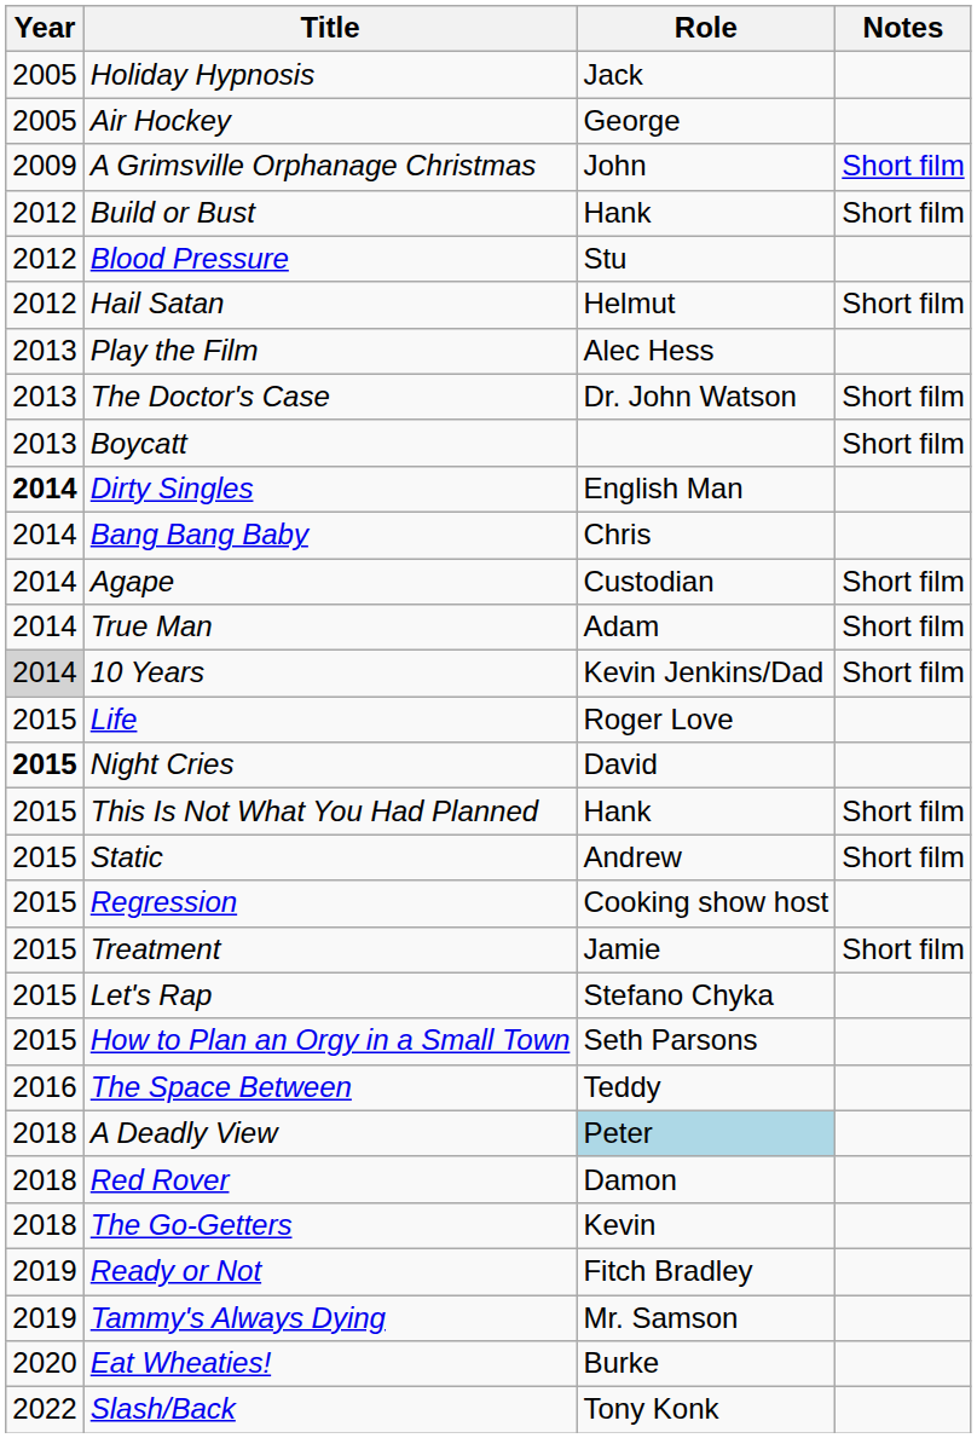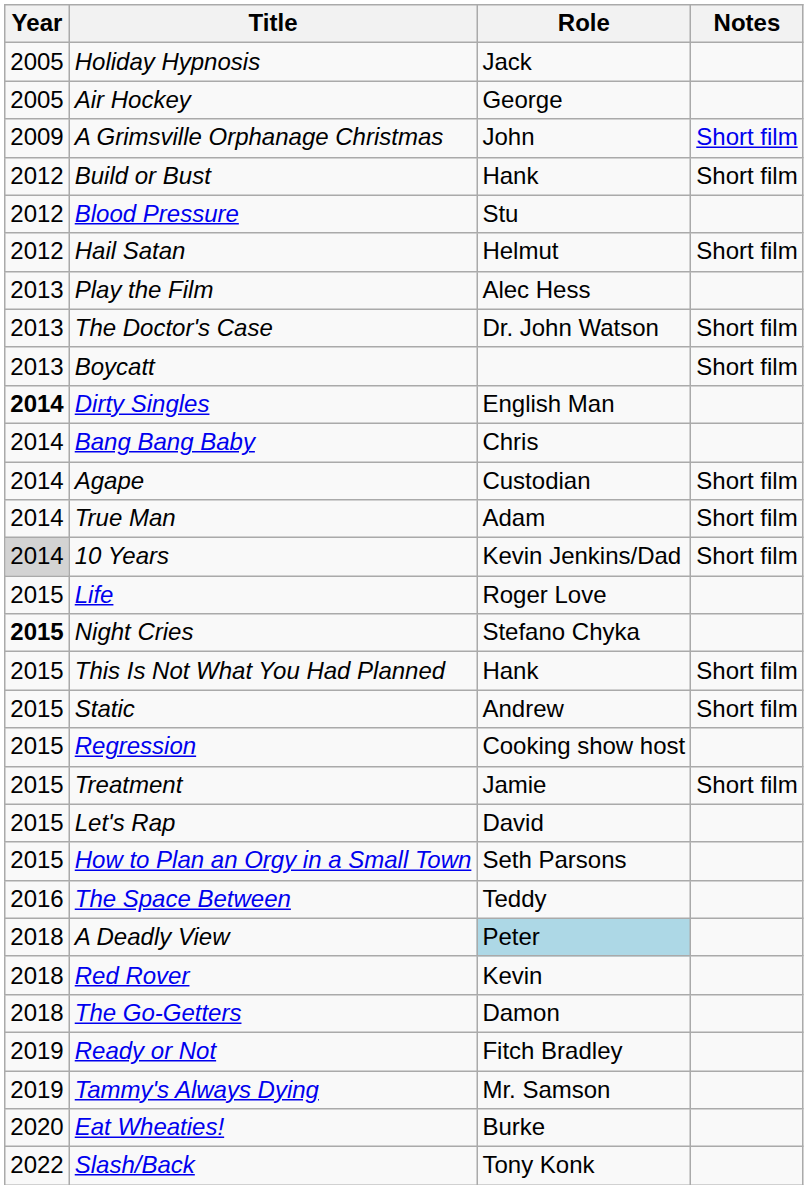Night Cries | Role: David -> Stefano Chyka
Let's Rap | Role: Stefano Chyka -> David
Red Rover | Role: Damon -> Kevin
The Go-Getters | Role: Kevin -> Damon
